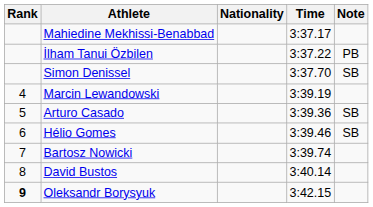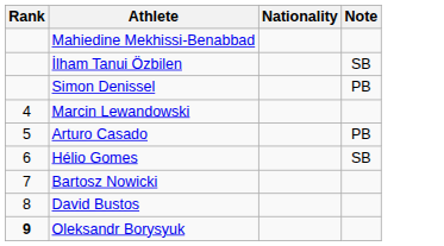- column: Time | 3:37.17 | 3:37.22 | 3:37.70 | 3:39.19 | 3:39.36 | 3:39.46 | 3:39.74 | 3:40.14 | 3:42.15
İlham Tanui Özbilen | Note: PB -> SB
Simon Denissel | Note: SB -> PB
Arturo Casado | Note: SB -> PB
